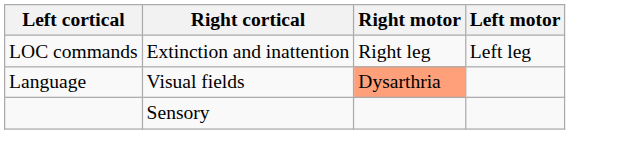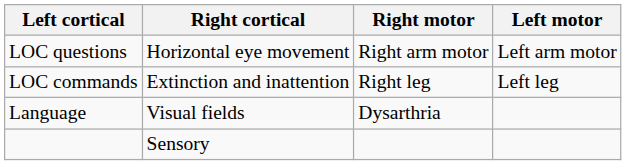+ row: LOC questions | Horizontal eye movement | Right arm motor | Left arm motor
Language | Right motor: lightsalmon background -> no background
